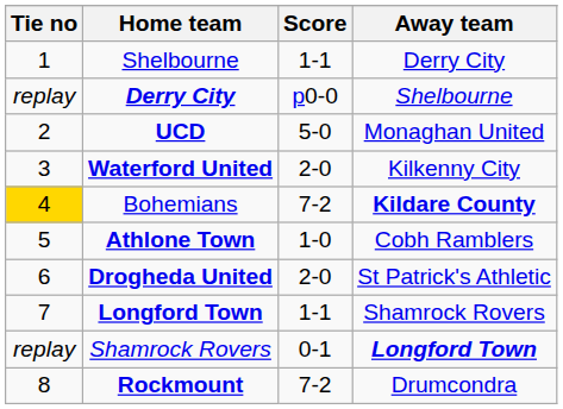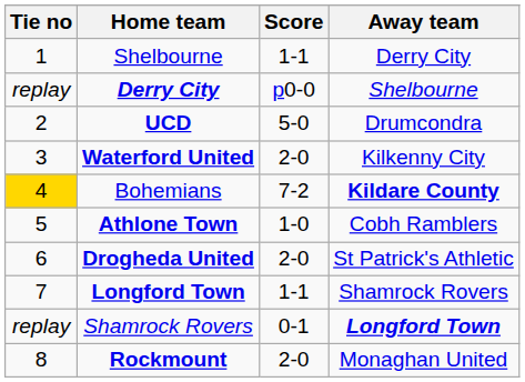UCD | Away team: Monaghan United -> Drumcondra
Rockmount | Score: 7-2 -> 2-0
Rockmount | Away team: Drumcondra -> Monaghan United
